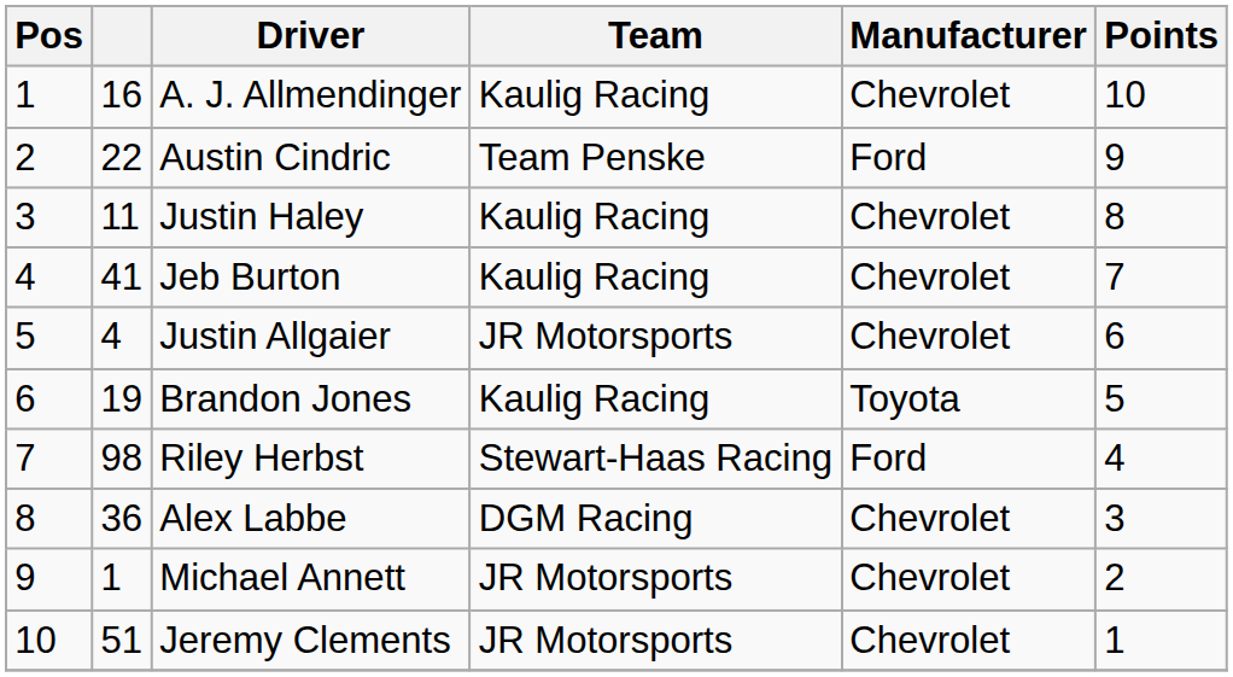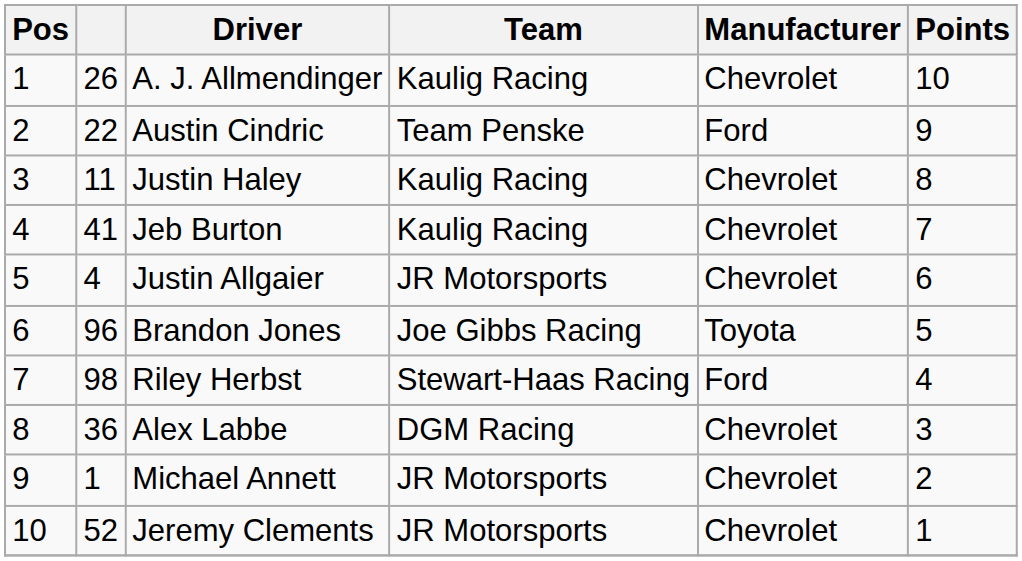A. J. Allmendinger | column 2: 16 -> 26
Brandon Jones | column 2: 19 -> 96
Brandon Jones | Team: Kaulig Racing -> Joe Gibbs Racing
Jeremy Clements | column 2: 51 -> 52
